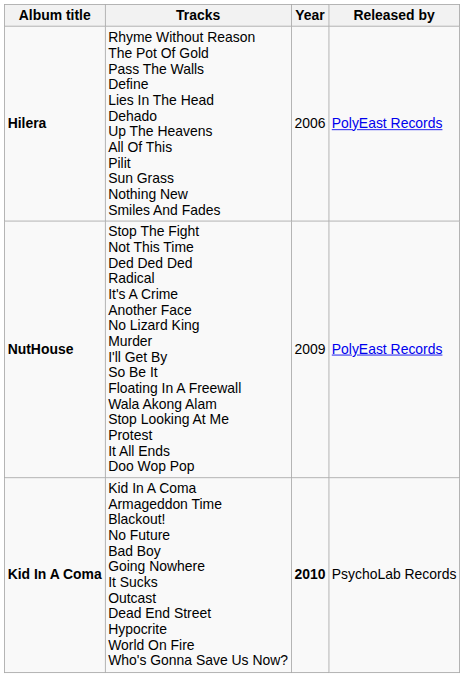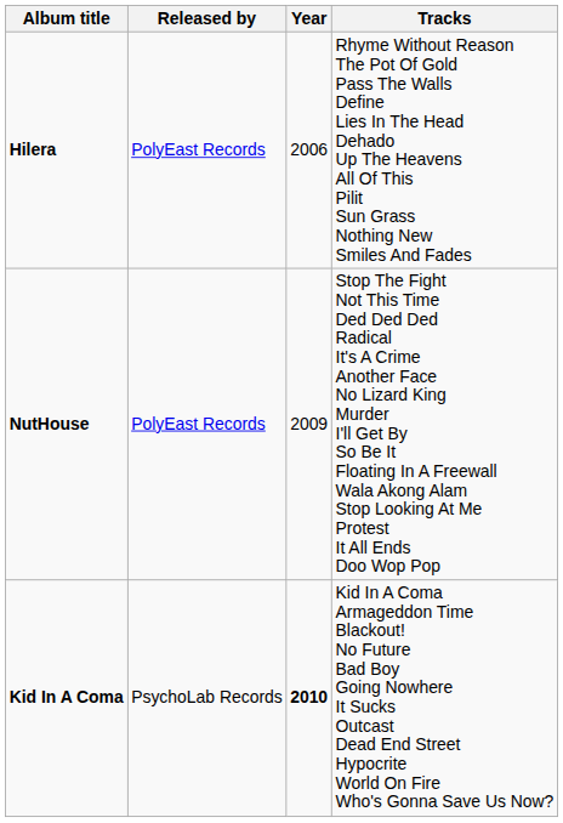columns swapped: Tracks <-> Released by
